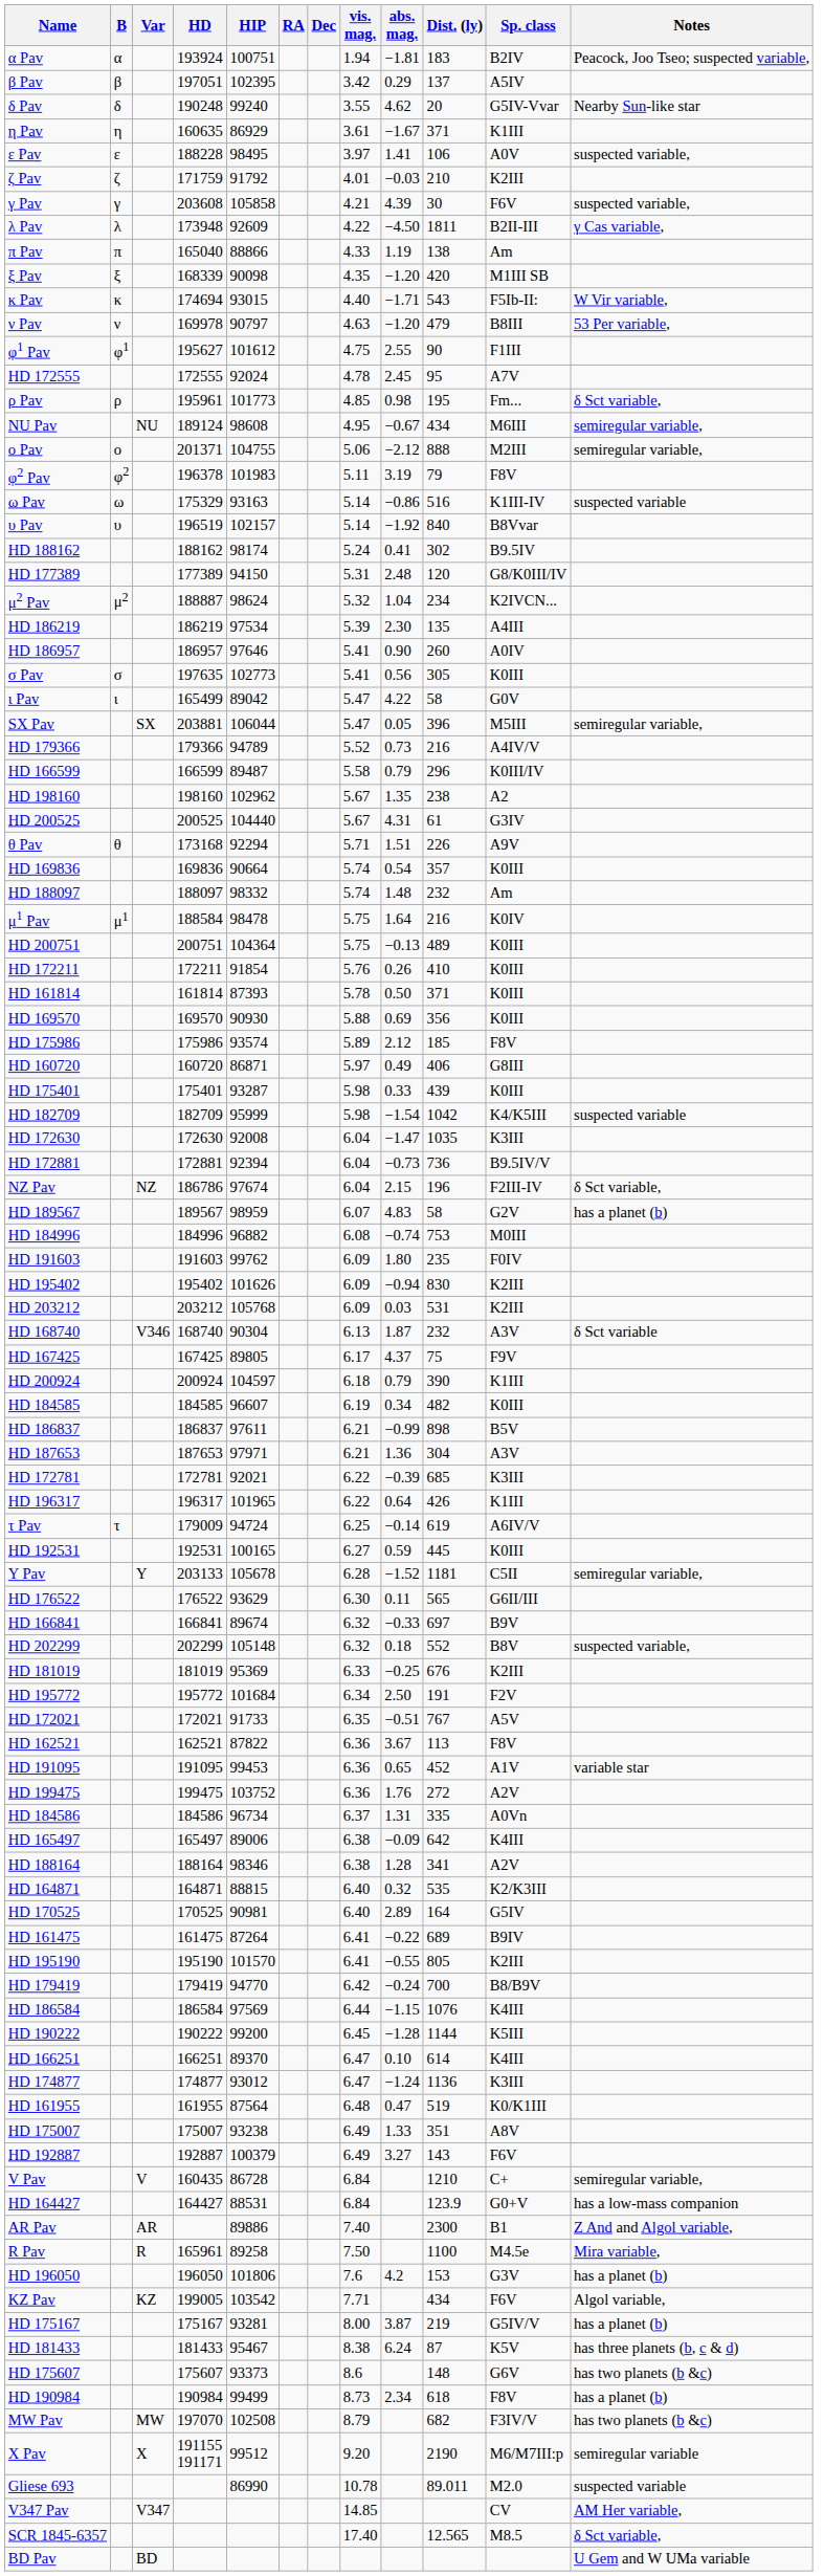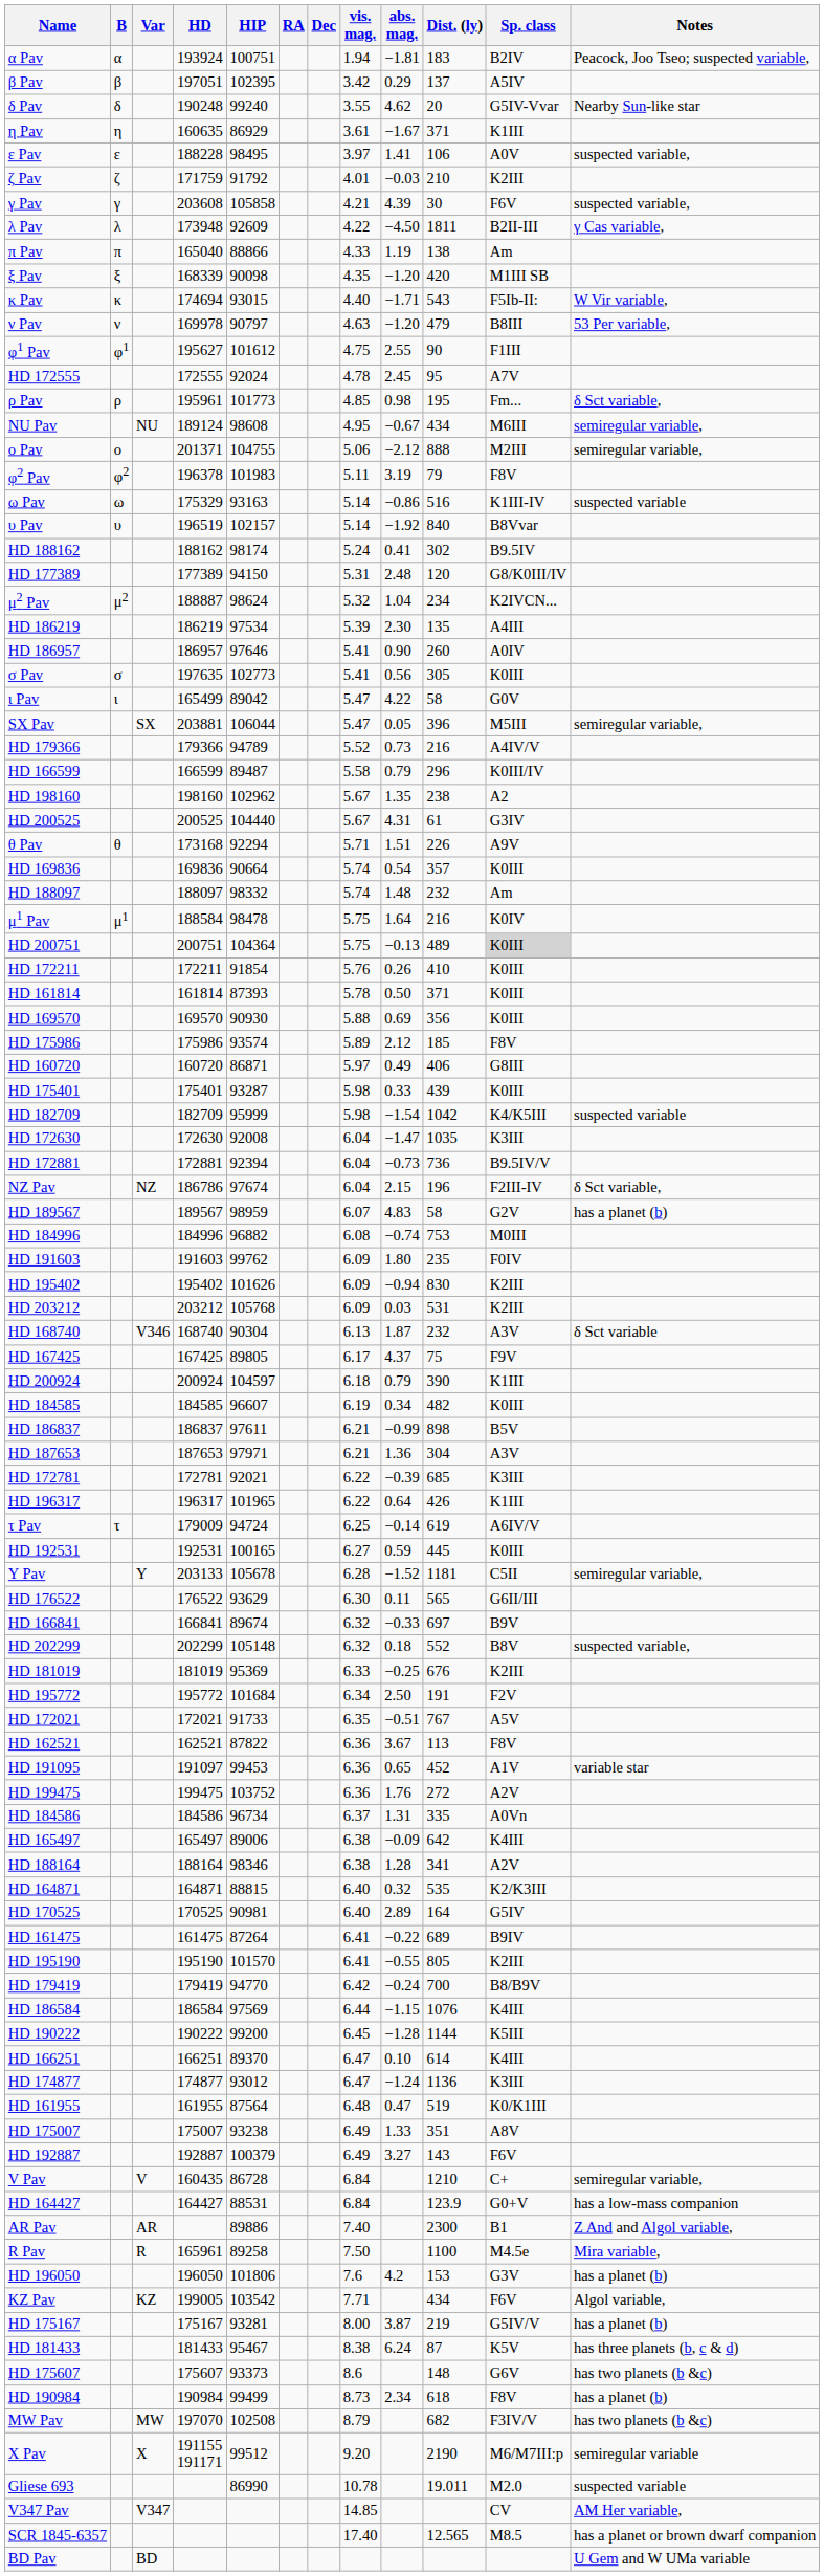HD 200751 | Sp. class: no background -> lightgrey background
HD 191095 | HD: 191095 -> 191097
Gliese 693 | Dist. (ly): 89.011 -> 19.011
SCR 1845-6357 | Notes: δ Sct variable, -> has a planet or brown dwarf companion
